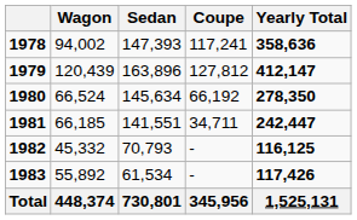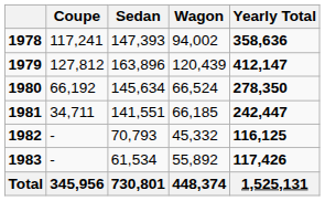columns swapped: Coupe <-> Wagon
